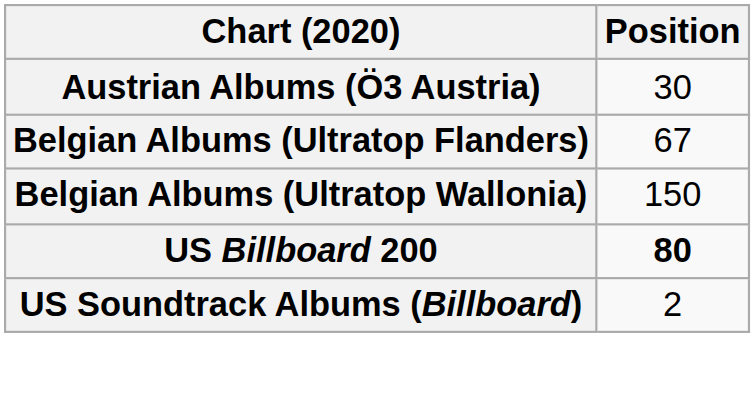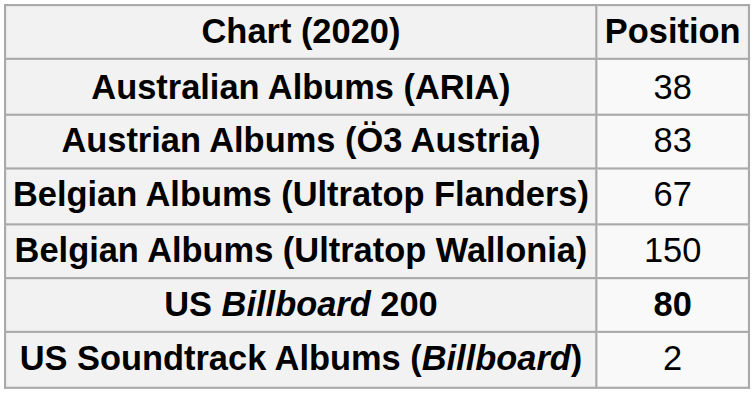+ row: Australian Albums (ARIA) | 38
Austrian Albums (Ö3 Austria) | Position: 30 -> 83
